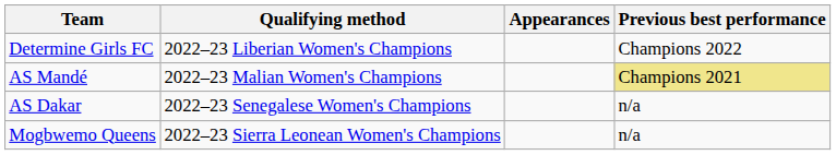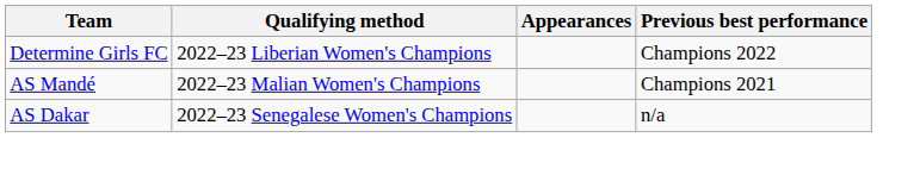AS Mandé | Previous best performance: khaki background -> no background
- row: Mogbwemo Queens | 2022–23 Sierra Leonean Women's Champions | n/a
